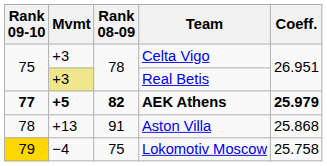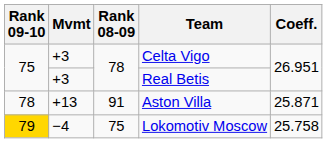Real Betis | Mvmt: khaki background -> no background
- row: 77 | +5 | 82 | AEK Athens | 25.979
Aston Villa | Coeff.: 25.868 -> 25.871
